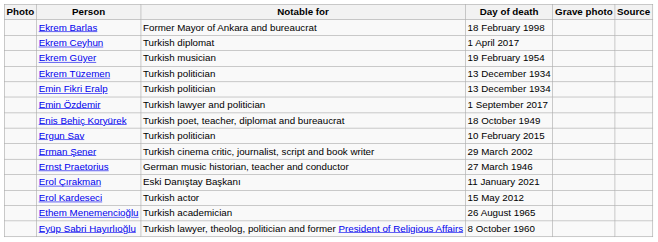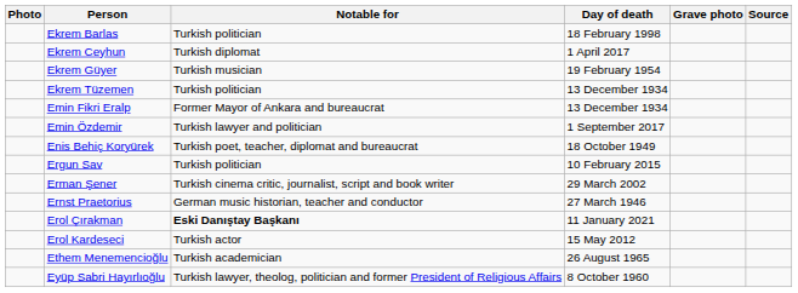Ekrem Barlas | Notable for: Former Mayor of Ankara and bureaucrat -> Turkish politician
Emin Fikri Eralp | Notable for: Turkish politician -> Former Mayor of Ankara and bureaucrat
Erol Çırakman | Notable for: normal -> bold
